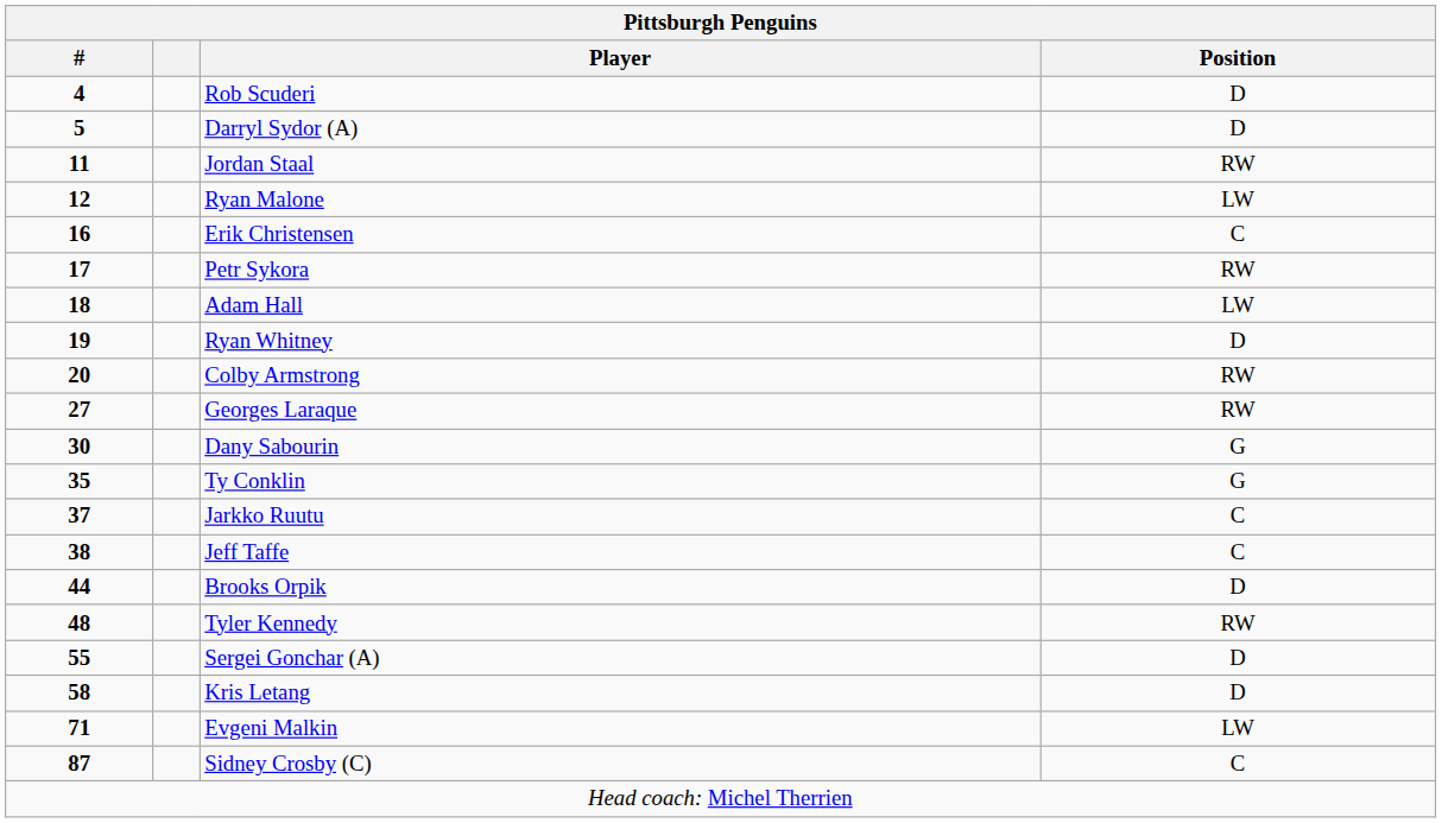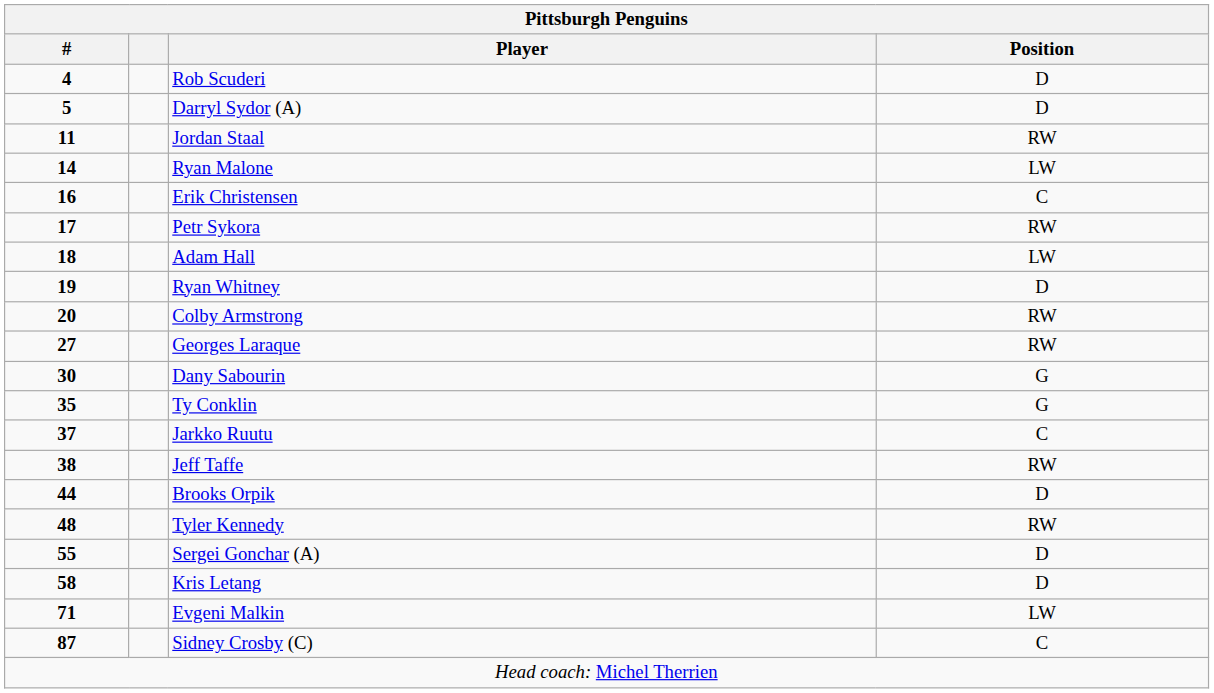Ryan Malone | #: 12 -> 14
Jeff Taffe | Position: C -> RW
